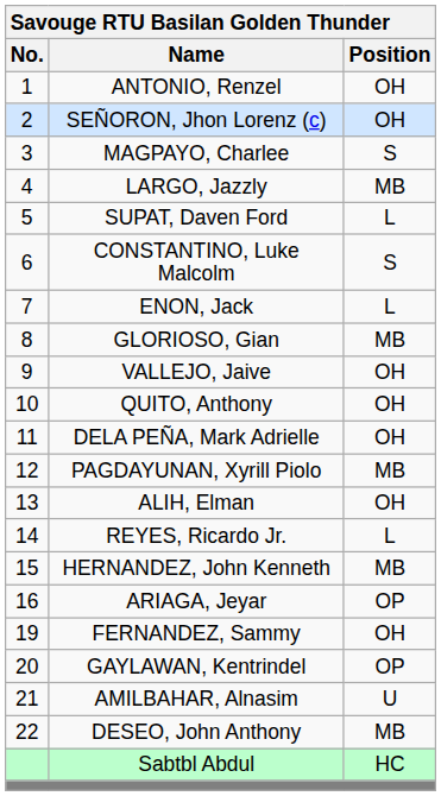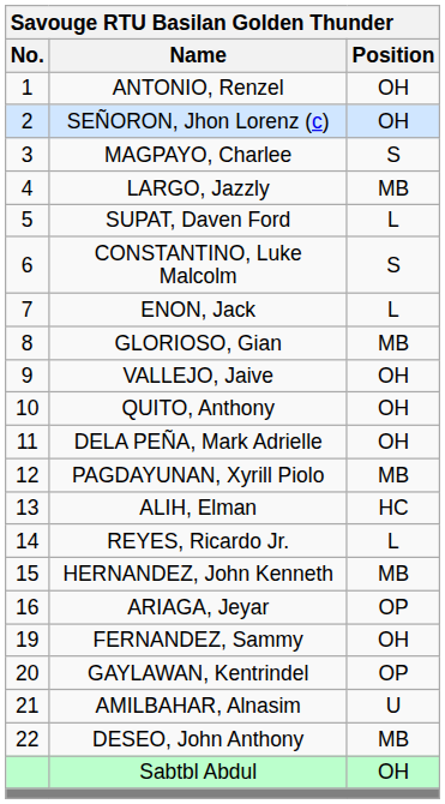ALIH, Elman | Position: OH -> HC
Sabtbl Abdul | Position: HC -> OH
